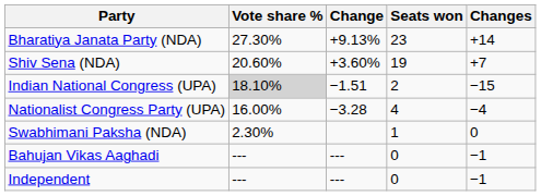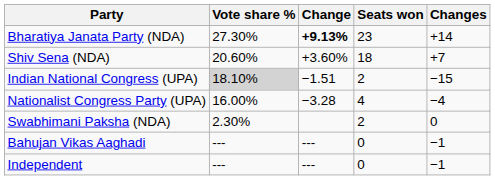Bharatiya Janata Party (NDA) | Change: normal -> bold
Shiv Sena (NDA) | Seats won: 19 -> 18
Swabhimani Paksha (NDA) | Seats won: 1 -> 2
